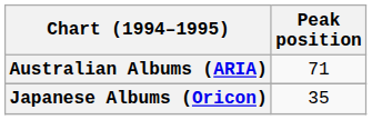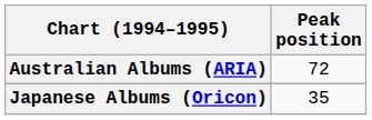Australian Albums (ARIA) | Peak position: 71 -> 72
